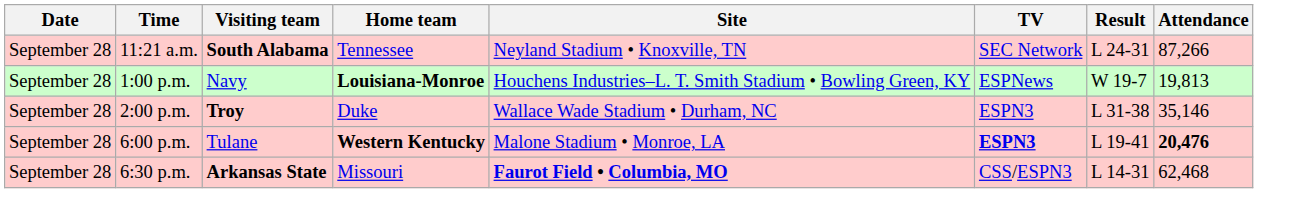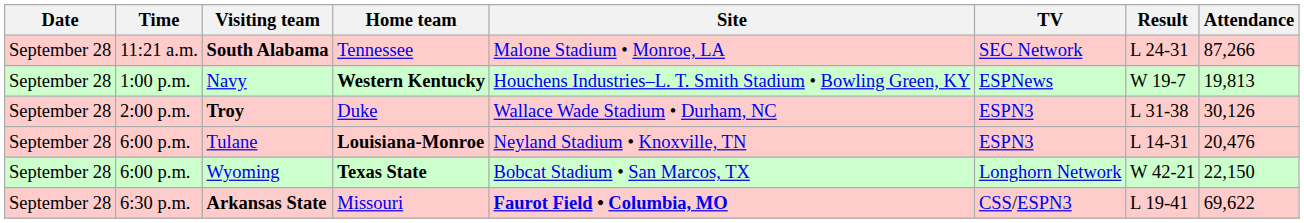South Alabama | Site: Neyland Stadium • Knoxville, TN -> Malone Stadium • Monroe, LA
Navy | Home team: Louisiana-Monroe -> Western Kentucky
Troy | Attendance: 35,146 -> 30,126
Tulane | Home team: Western Kentucky -> Louisiana-Monroe
Tulane | Site: Malone Stadium • Monroe, LA -> Neyland Stadium • Knoxville, TN
Tulane | TV: bold -> normal
Tulane | Result: L 19-41 -> L 14-31
Tulane | Attendance: bold -> normal
+ row: September 28 | 6:00 p.m. | Wyoming | Texas State | Bobcat Stadium • San Marcos, TX | Longhorn Network | W 42-21 | 22,150
Arkansas State | Result: L 14-31 -> L 19-41
Arkansas State | Attendance: 62,468 -> 69,622
